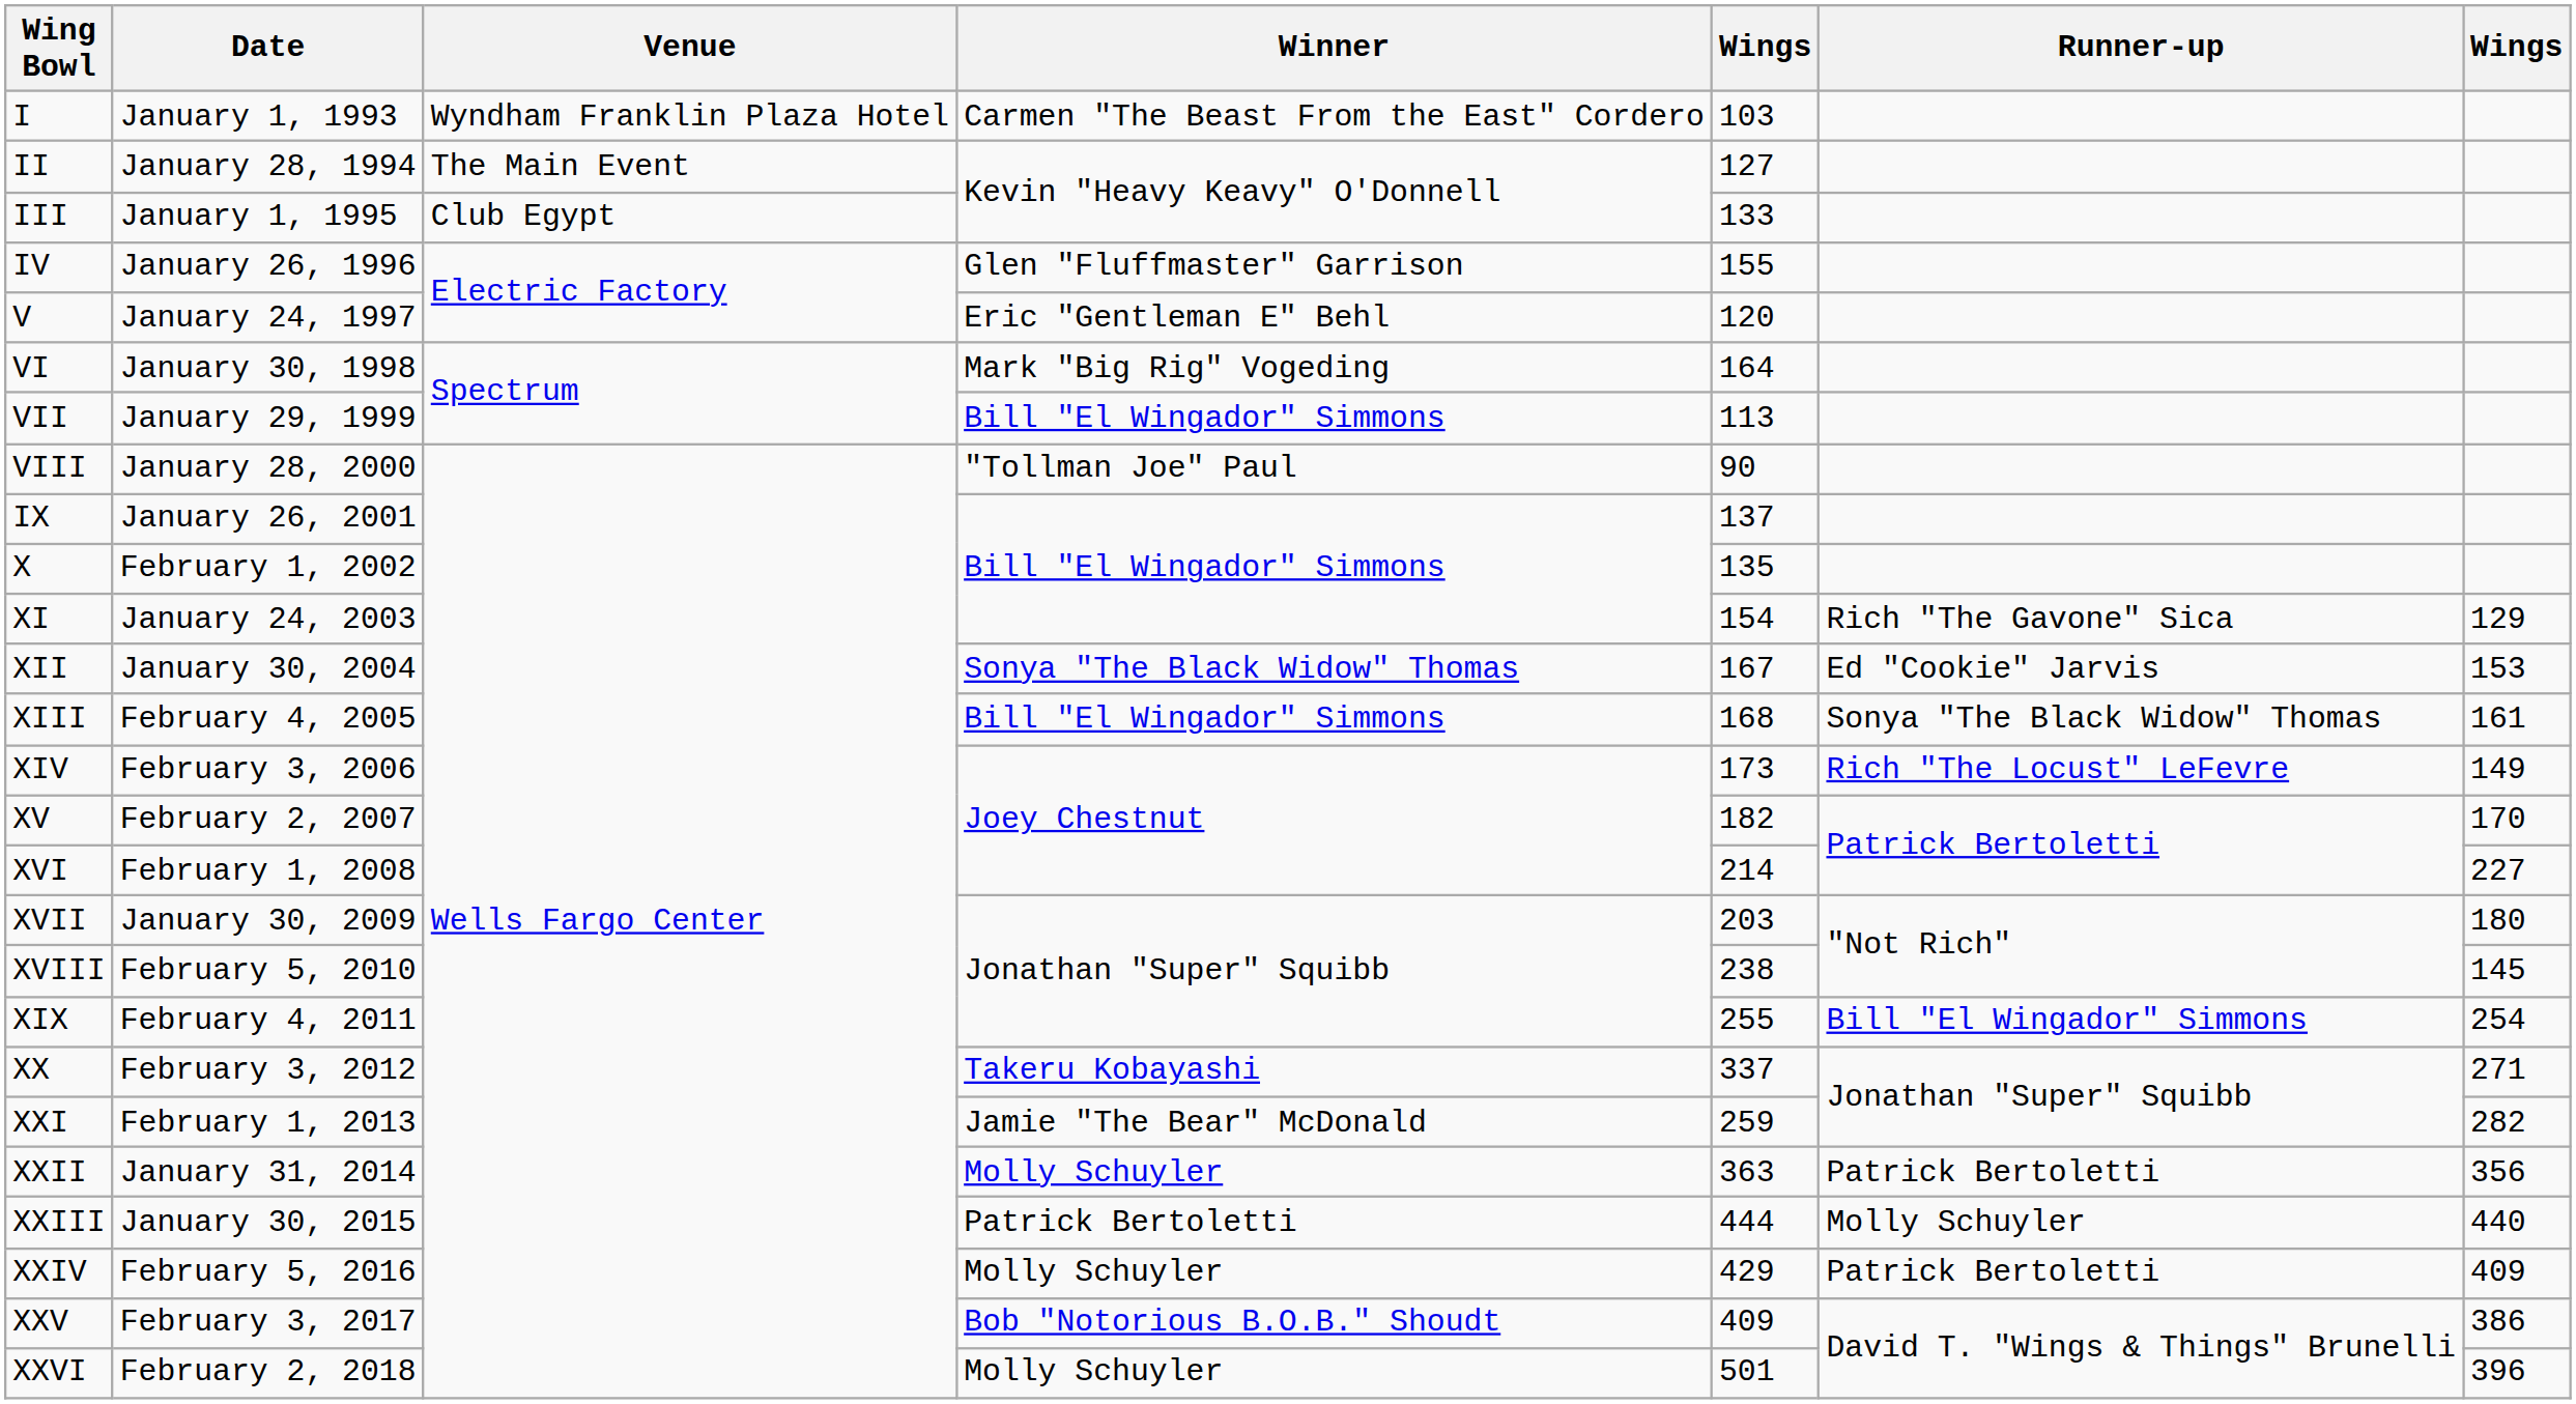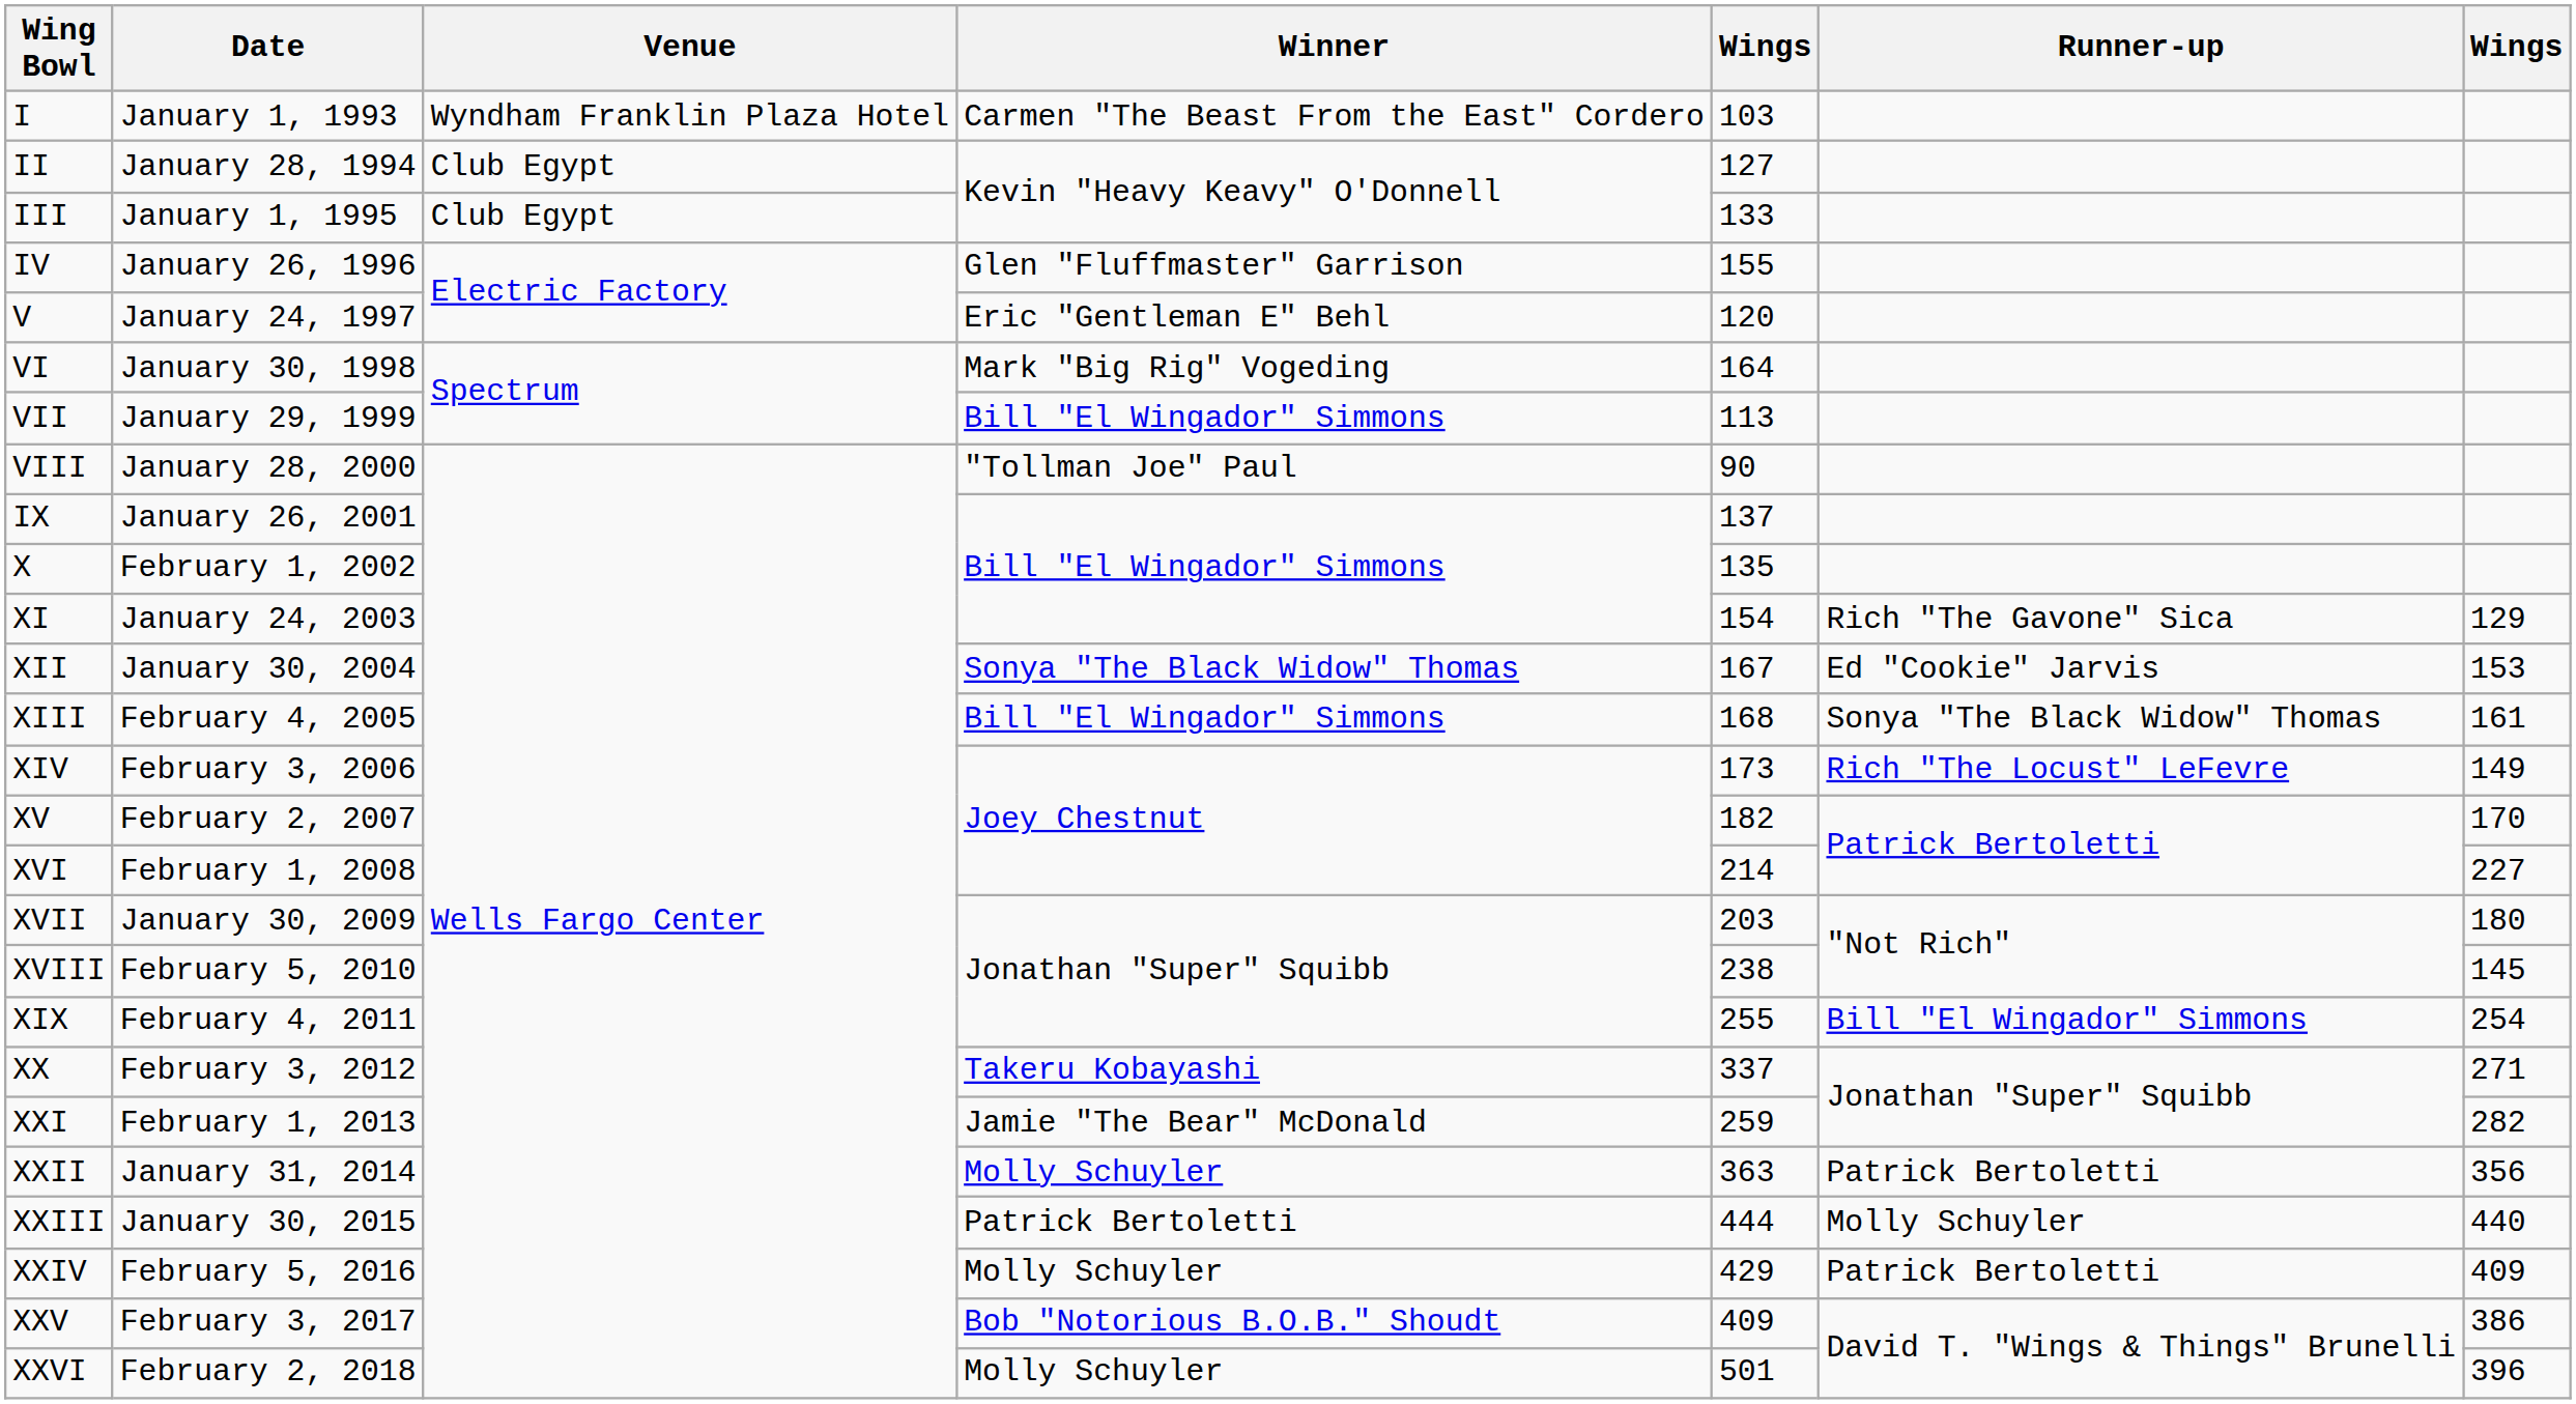II | Venue: The Main Event -> Club Egypt
